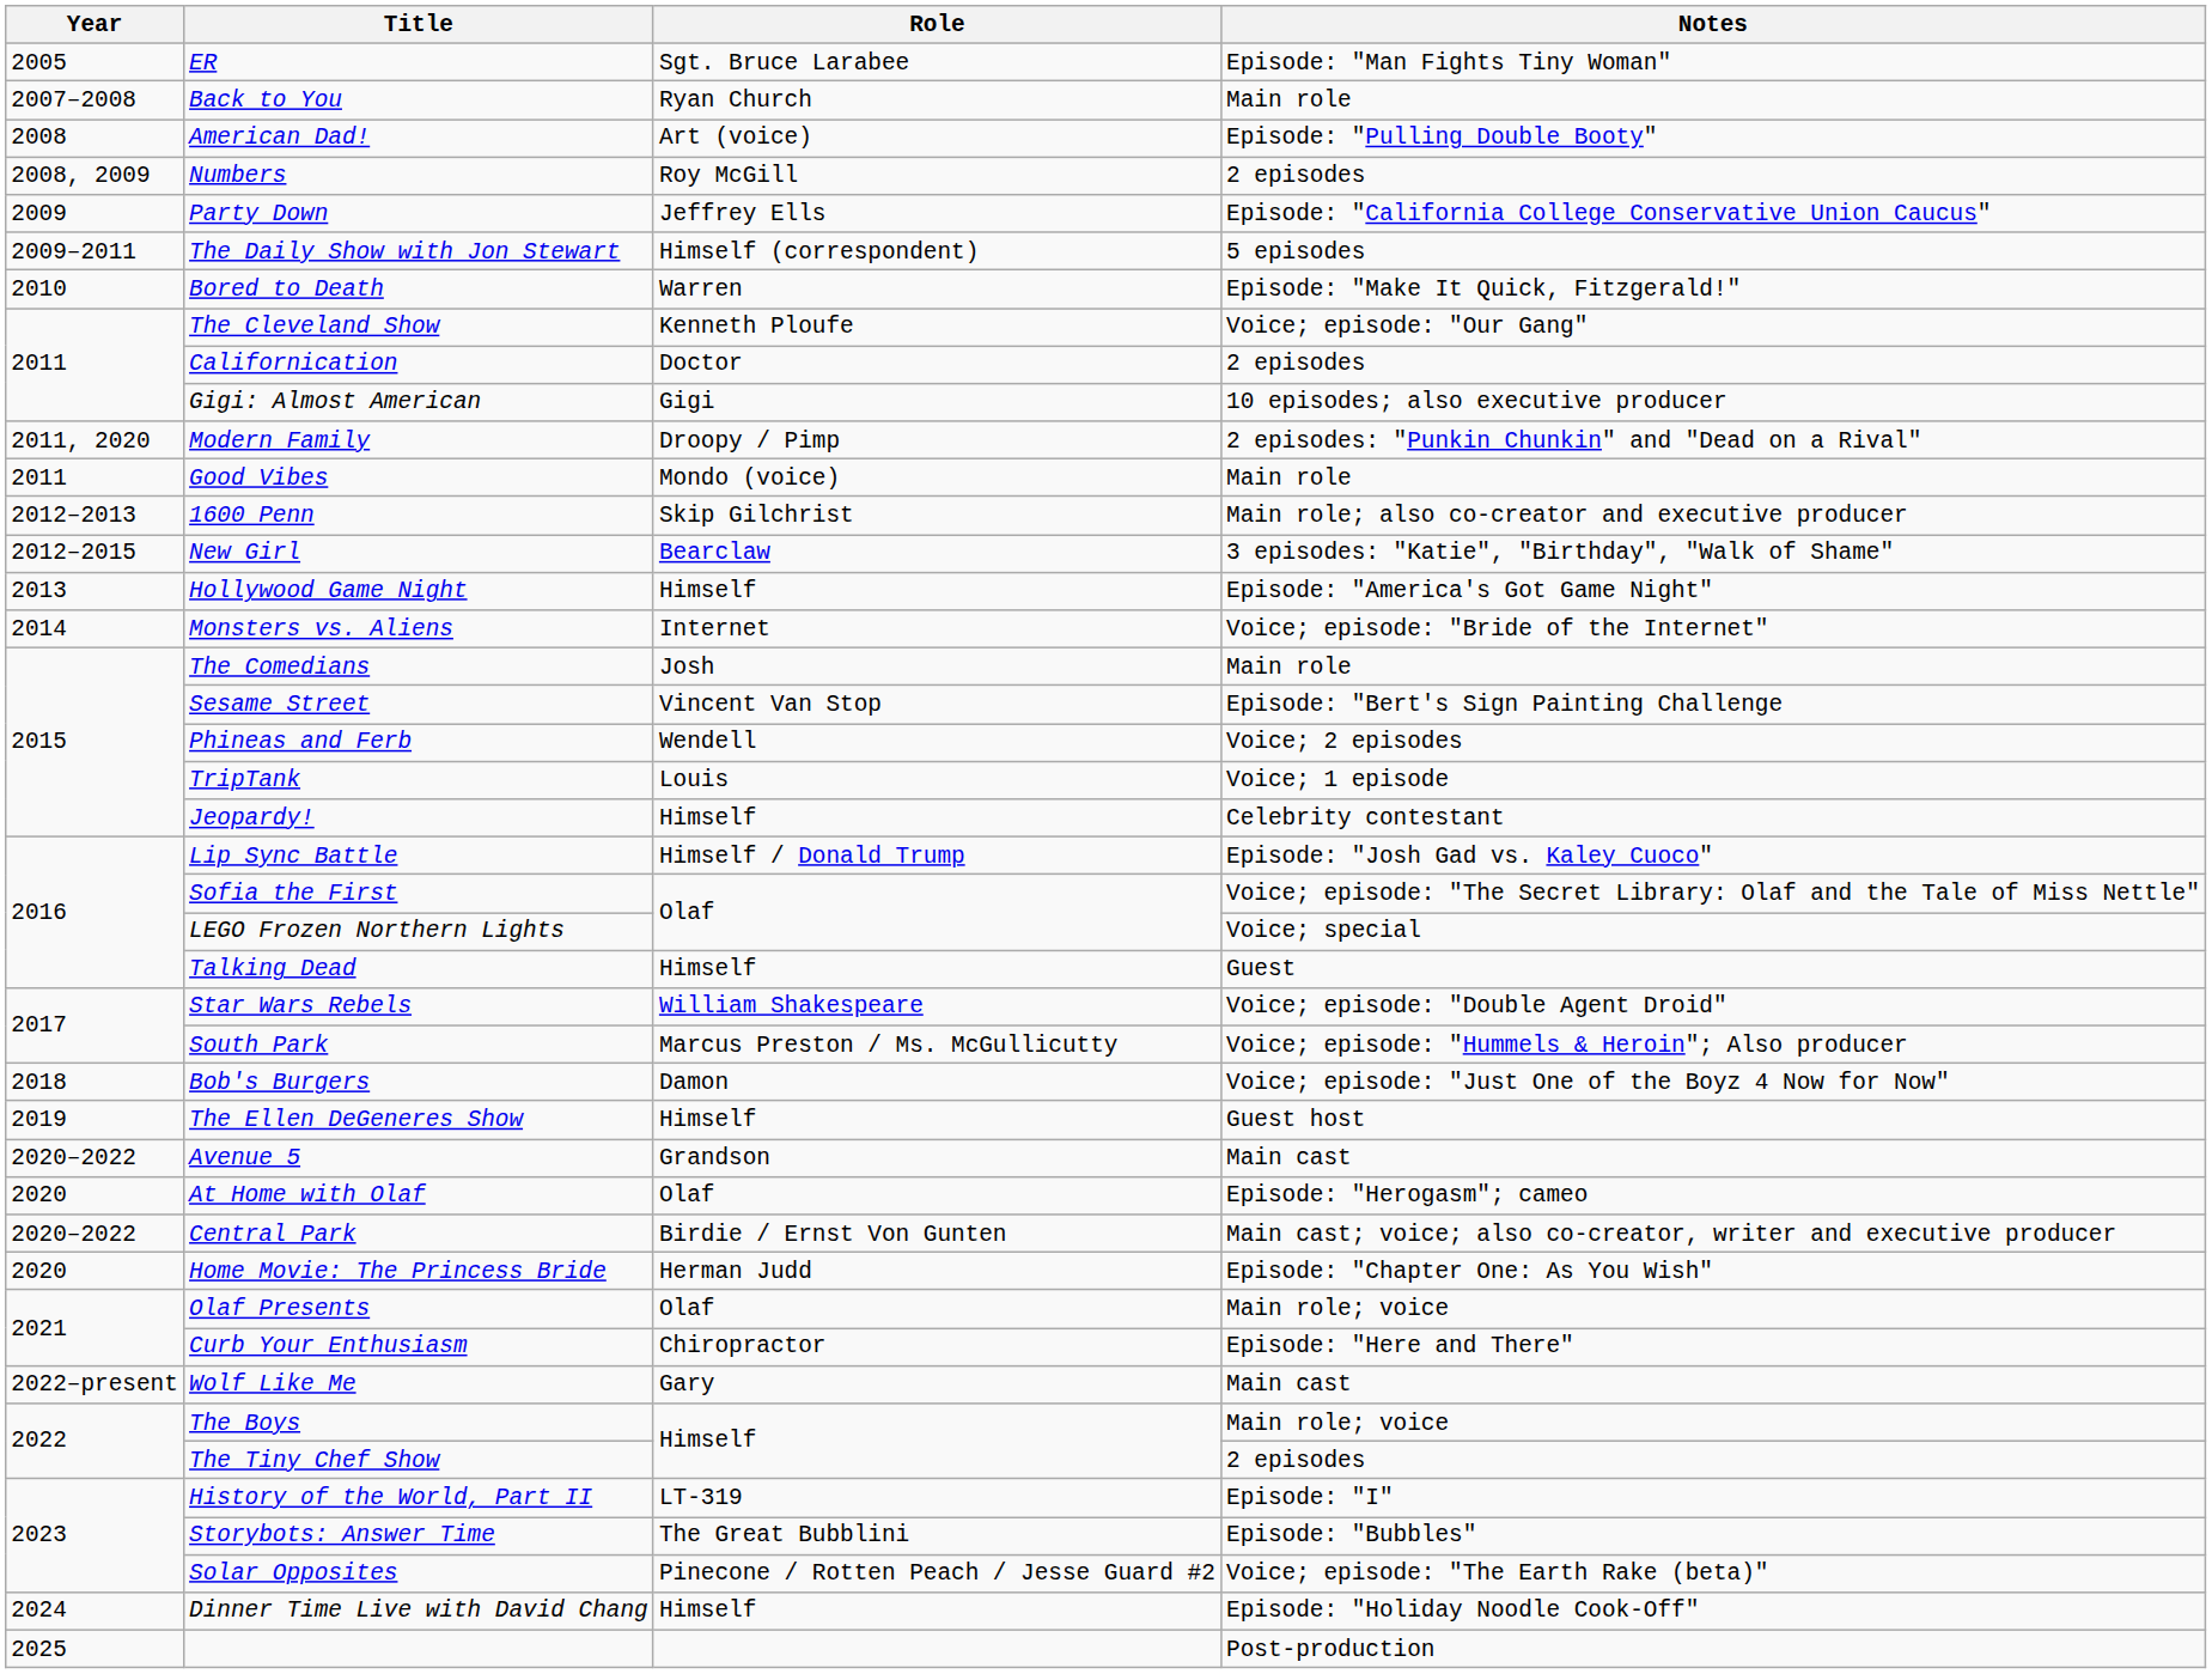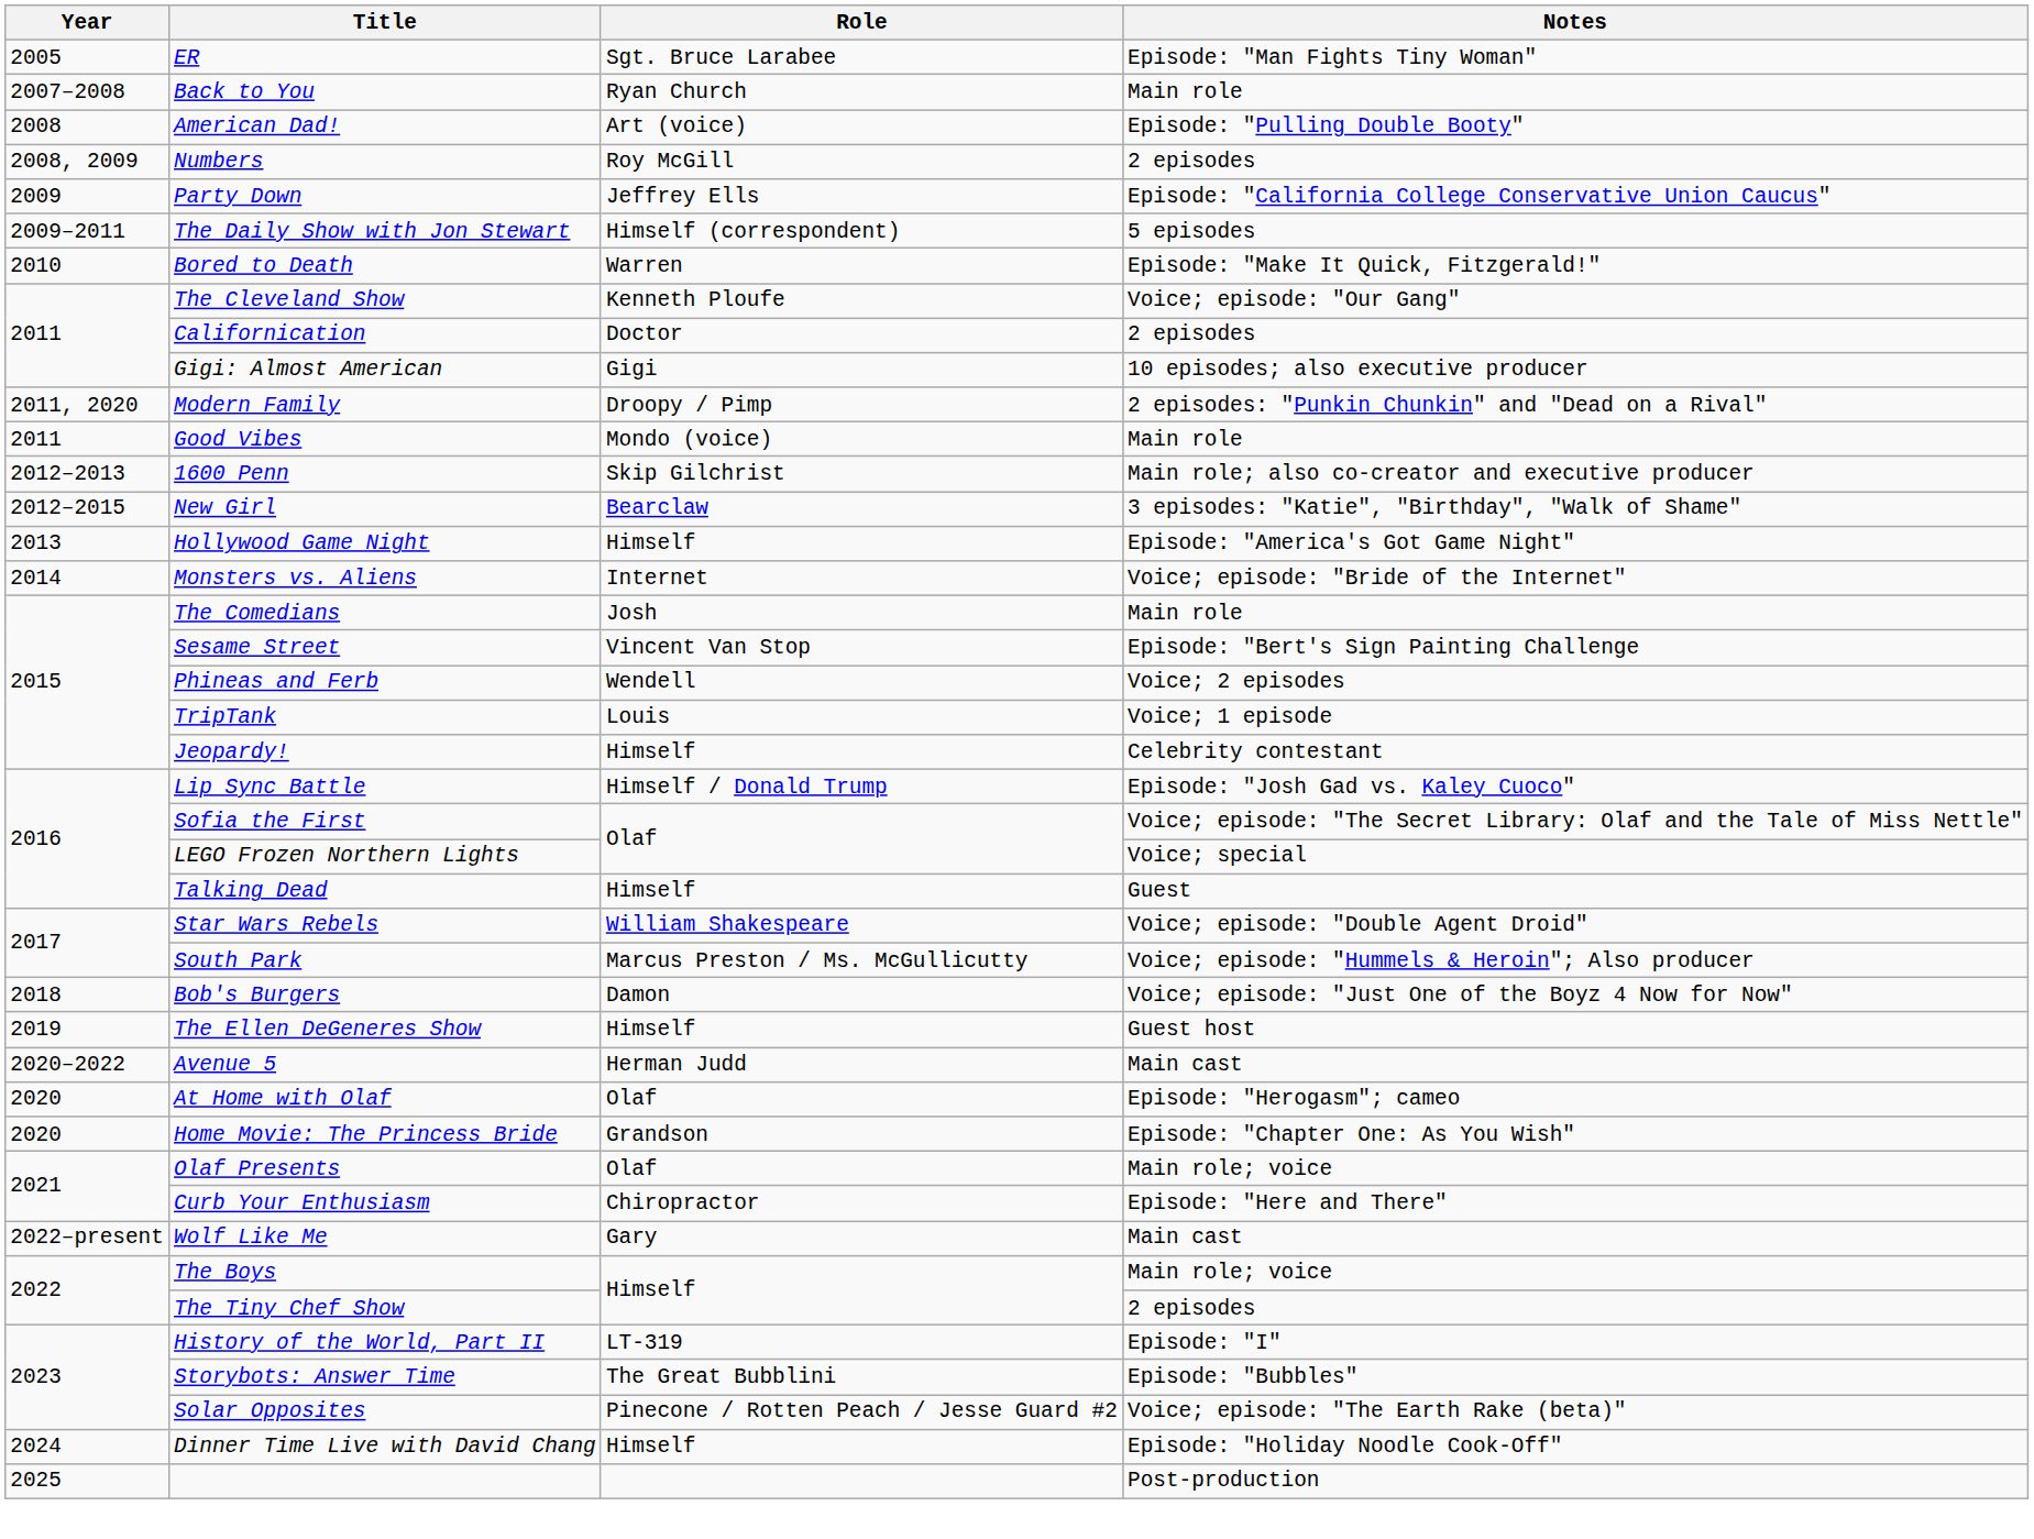Avenue 5 | Role: Grandson -> Herman Judd
- row: 2020–2022 | Central Park | Birdie / Ernst Von Gunten | Main cast; voice; also co-creator, writer and executive producer
Home Movie: The Princess Bride | Role: Herman Judd -> Grandson
